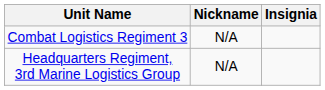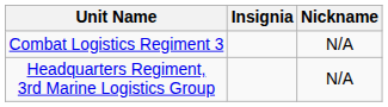columns swapped: Insignia <-> Nickname
